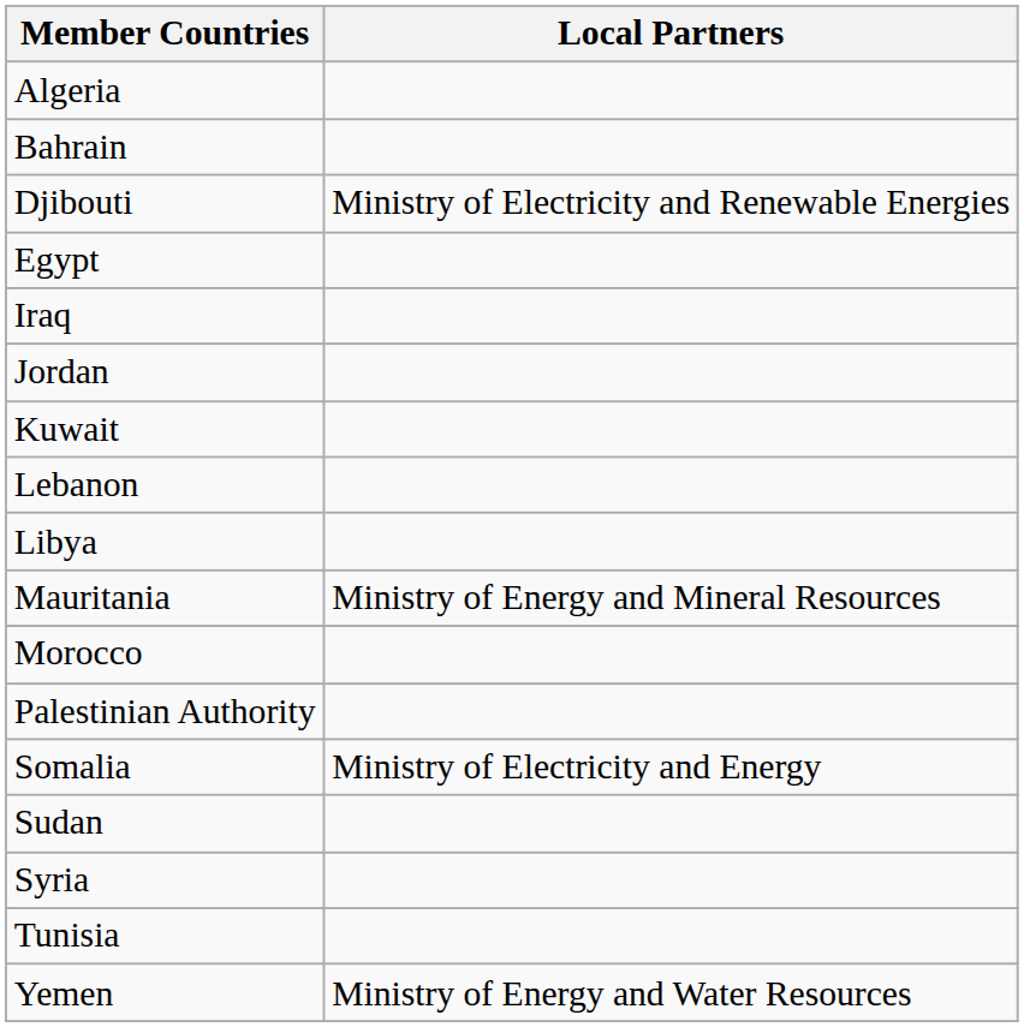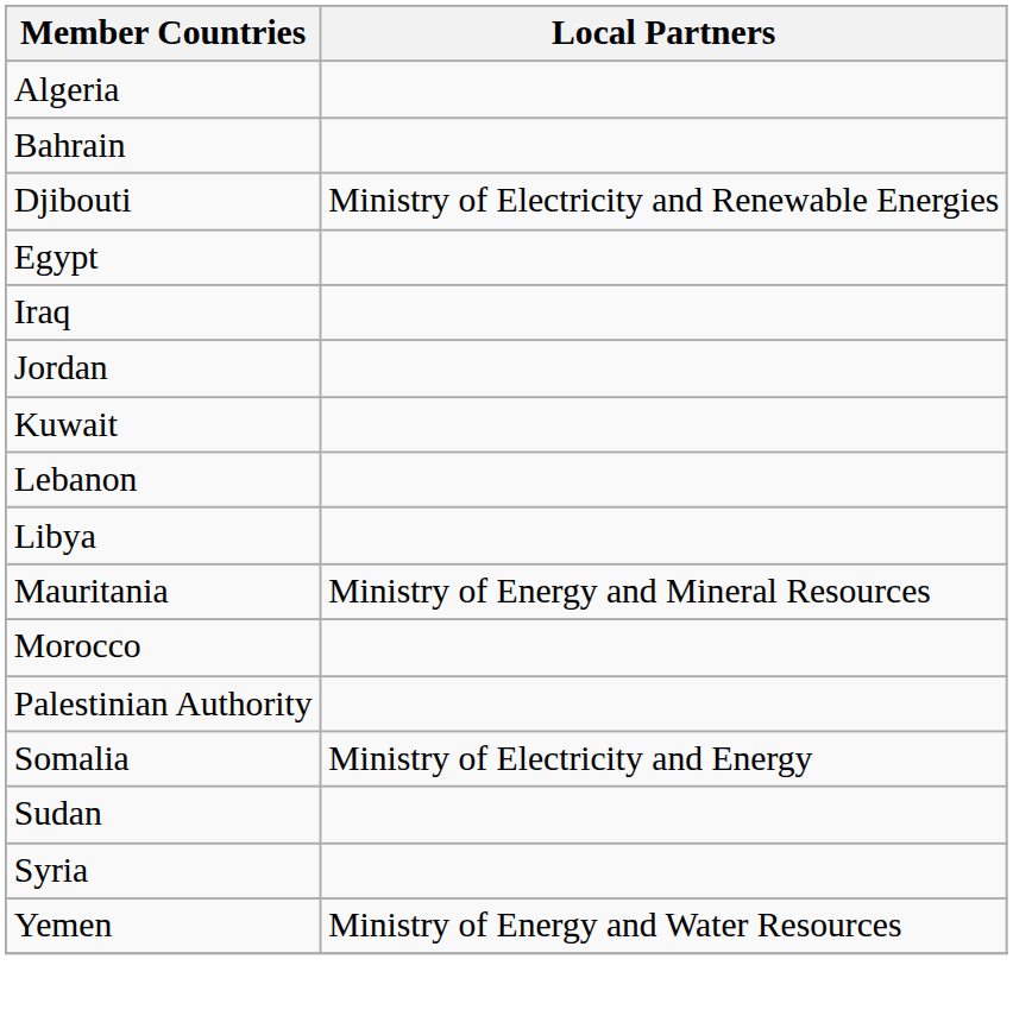- row: Tunisia
